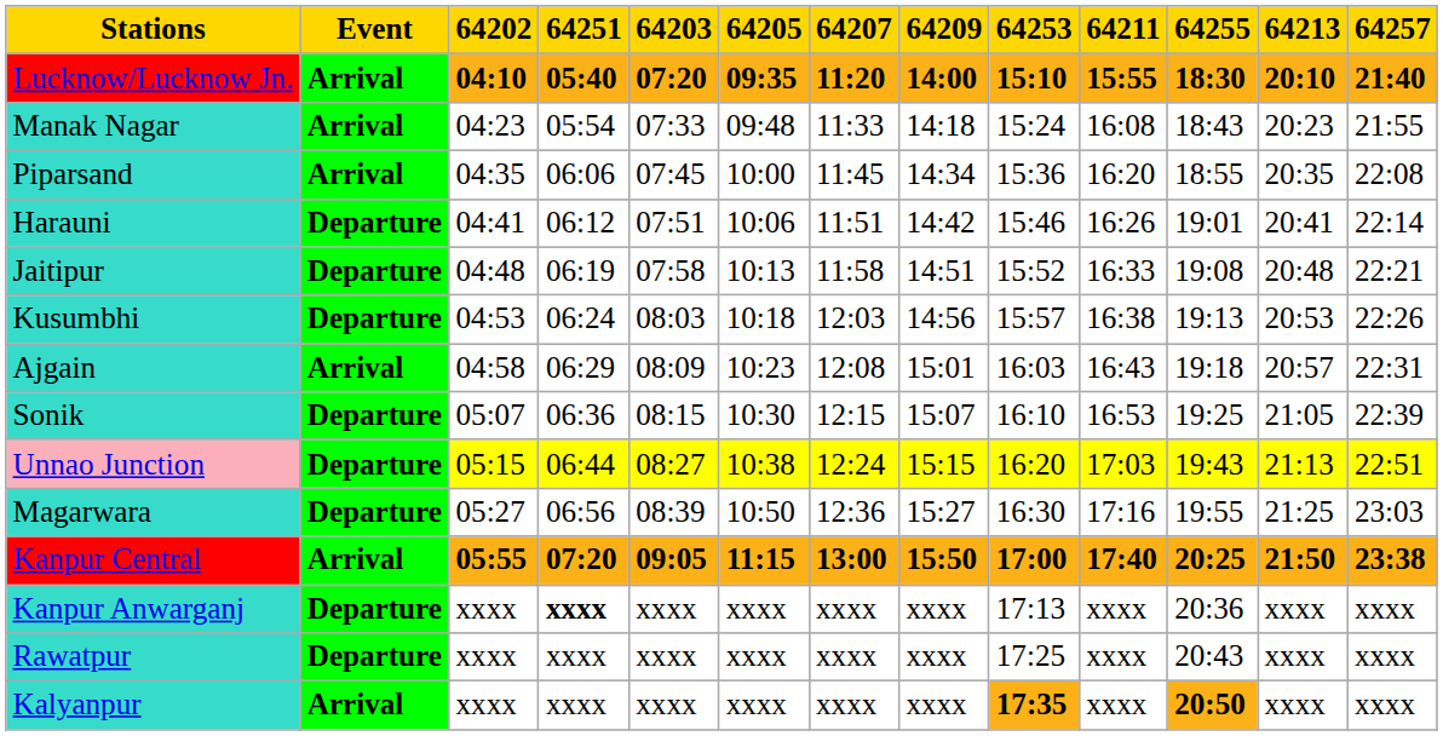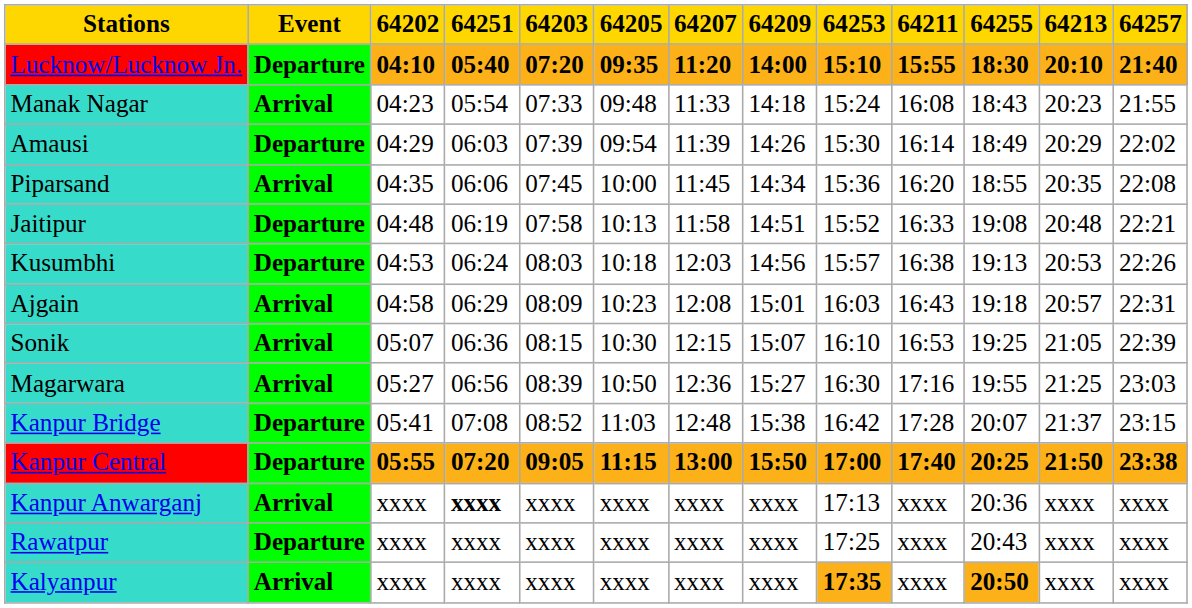Lucknow/Lucknow Jn. | Event: Arrival -> Departure
+ row: Amausi | Departure | 04:29 | 06:03 | 07:39 | 09:54 | 11:39 | 14:26 | 15:30 | 16:14 | 18:49 | 20:29 | 22:02
- row: Harauni | Departure | 04:41 | 06:12 | 07:51 | 10:06 | 11:51 | 14:42 | 15:46 | 16:26 | 19:01 | 20:41 | 22:14
Sonik | Event: Departure -> Arrival
- row: Unnao Junction | Departure | 05:15 | 06:44 | 08:27 | 10:38 | 12:24 | 15:15 | 16:20 | 17:03 | 19:43 | 21:13 | 22:51
Magarwara | Event: Departure -> Arrival
+ row: Kanpur Bridge | Departure | 05:41 | 07:08 | 08:52 | 11:03 | 12:48 | 15:38 | 16:42 | 17:28 | 20:07 | 21:37 | 23:15
Kanpur Central | Event: Arrival -> Departure
Kanpur Anwarganj | Event: Departure -> Arrival
